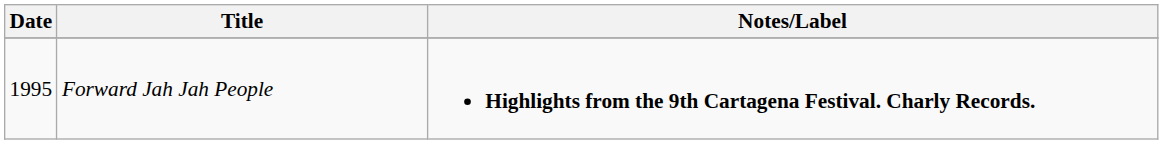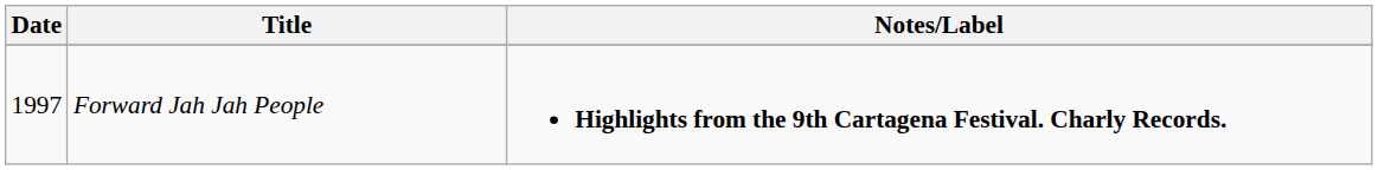Forward Jah Jah People | Date: 1995 -> 1997
